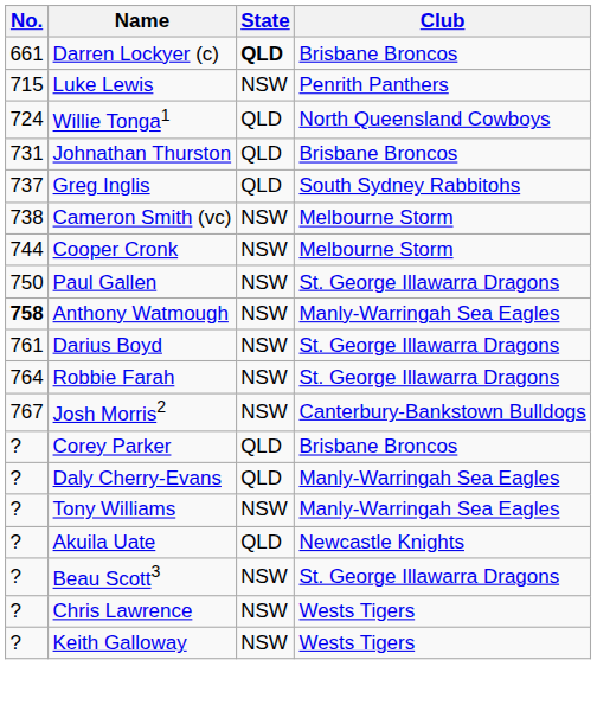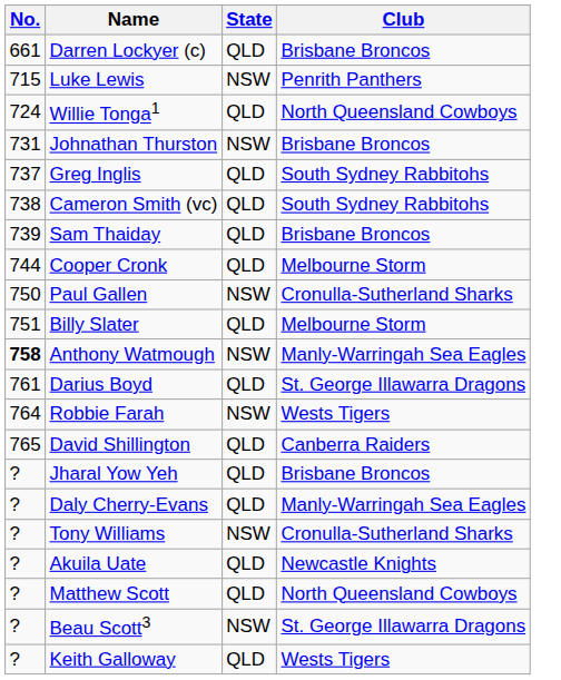Darren Lockyer (c) | State: bold -> normal
Johnathan Thurston | State: QLD -> NSW
Cameron Smith (vc) | State: NSW -> QLD
Cameron Smith (vc) | Club: Melbourne Storm -> South Sydney Rabbitohs
+ row: 739 | Sam Thaiday | QLD | Brisbane Broncos
Cooper Cronk | State: NSW -> QLD
Paul Gallen | Club: St. George Illawarra Dragons -> Cronulla-Sutherland Sharks
+ row: 751 | Billy Slater | QLD | Melbourne Storm
Darius Boyd | State: NSW -> QLD
Robbie Farah | Club: St. George Illawarra Dragons -> Wests Tigers
+ row: 765 | David Shillington | QLD | Canberra Raiders
- row: 767 | Josh Morris2 | NSW | Canterbury-Bankstown Bulldogs
+ row: ? | Jharal Yow Yeh | QLD | Brisbane Broncos
- row: ? | Corey Parker | QLD | Brisbane Broncos
Tony Williams | Club: Manly-Warringah Sea Eagles -> Cronulla-Sutherland Sharks
+ row: ? | Matthew Scott | QLD | North Queensland Cowboys
- row: ? | Chris Lawrence | NSW | Wests Tigers
Keith Galloway | State: NSW -> QLD
